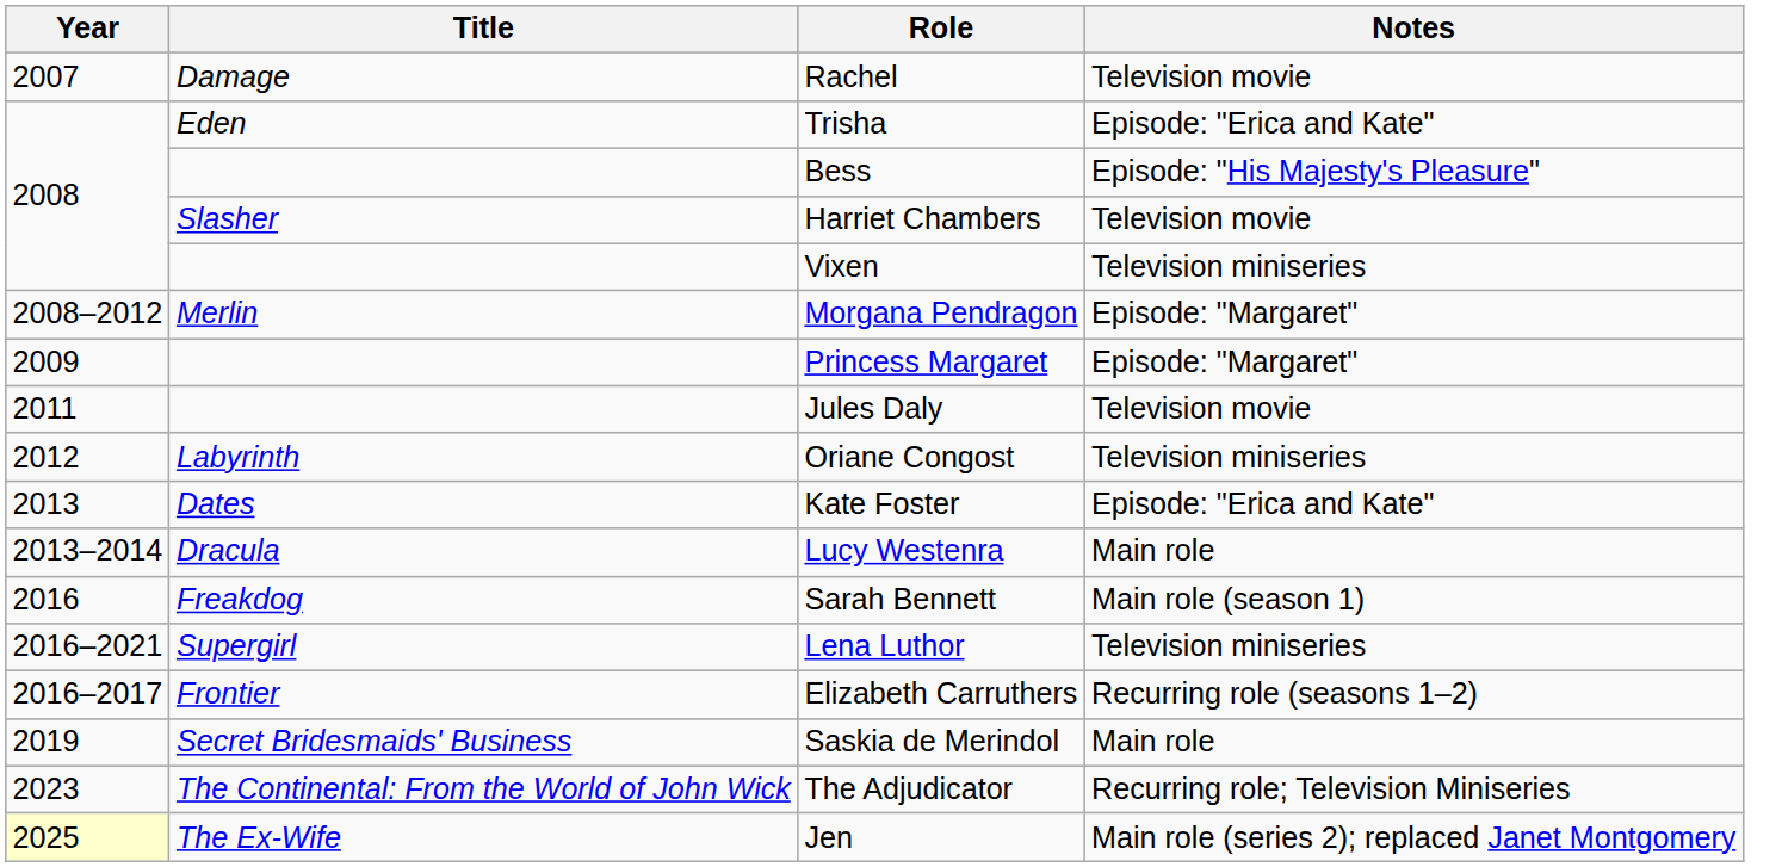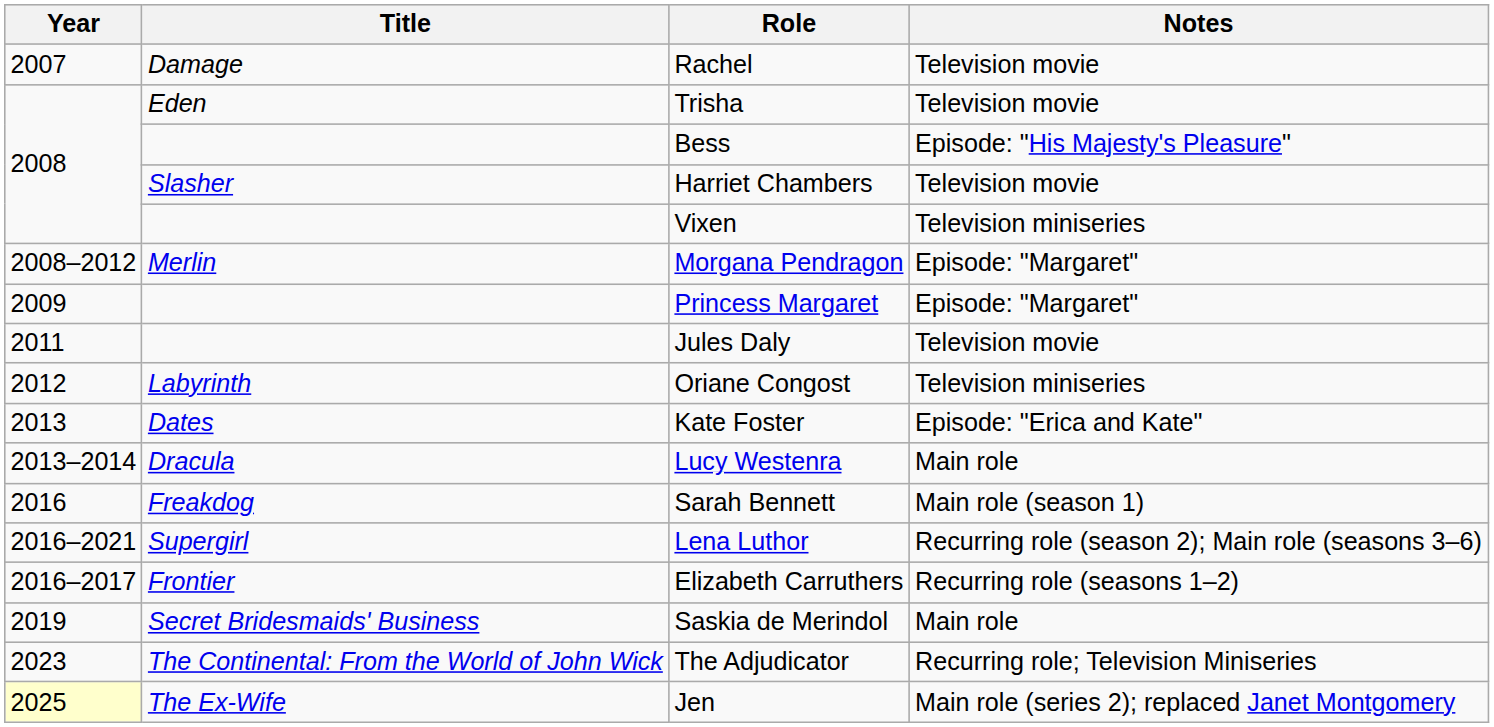Trisha | Notes: Episode: "Erica and Kate" -> Television movie
Lena Luthor | Notes: Television miniseries -> Recurring role (season 2); Main role (seasons 3–6)
